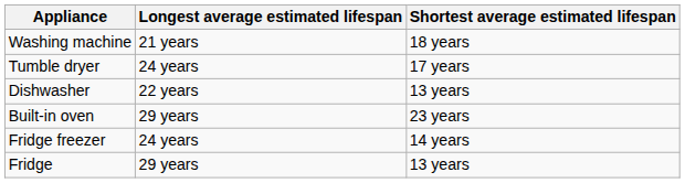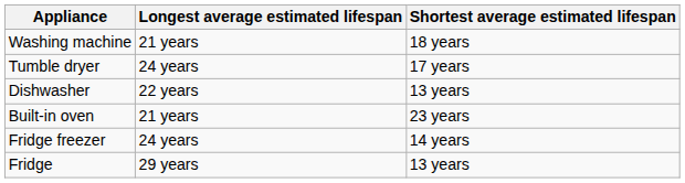Built-in oven | Longest average estimated lifespan: 29 years -> 21 years
